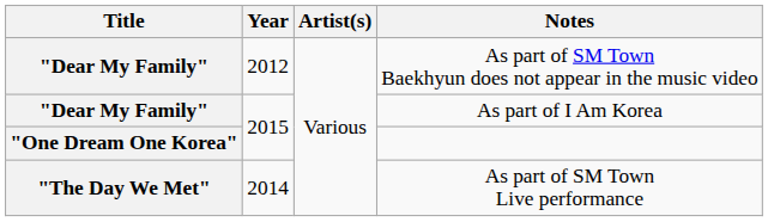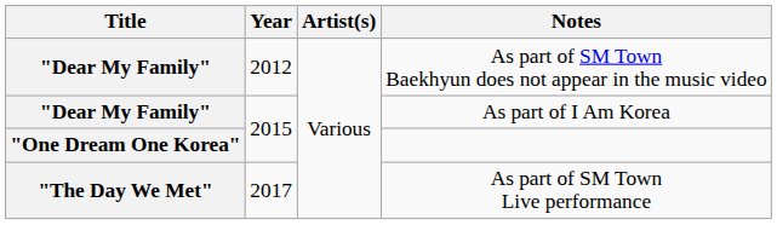As part of SM Town Live performance | Year: 2014 -> 2017
